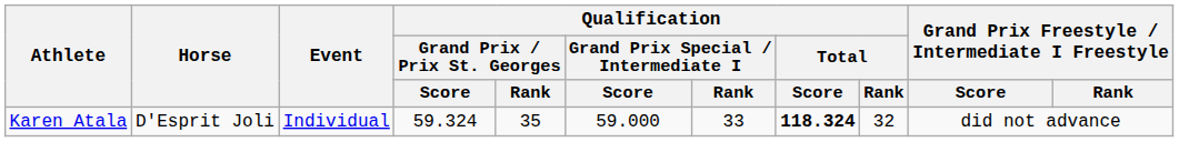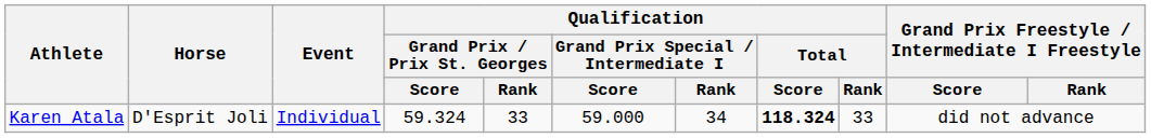Karen Atala | Qualification / Grand Prix / Prix St. Georges / Rank: 35 -> 33
Karen Atala | Qualification / Grand Prix Special / Intermediate I / Rank: 33 -> 34
Karen Atala | Qualification / Total / Rank: 32 -> 33
